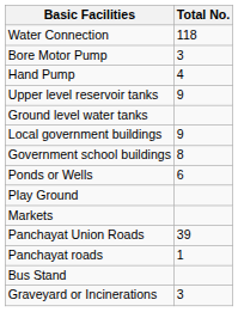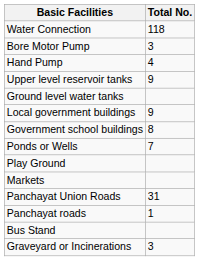Ponds or Wells | Total No.: 6 -> 7
Panchayat Union Roads | Total No.: 39 -> 31
